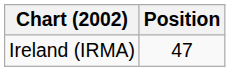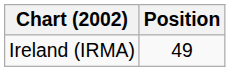Ireland (IRMA) | Position: 47 -> 49
